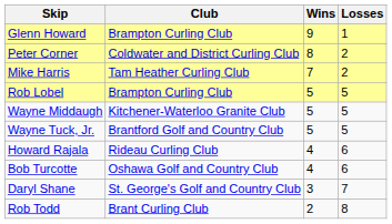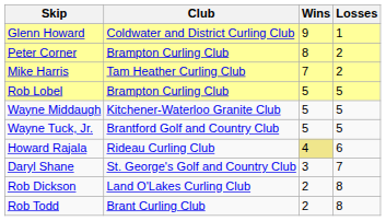Glenn Howard | Club: Brampton Curling Club -> Coldwater and District Curling Club
Peter Corner | Club: Coldwater and District Curling Club -> Brampton Curling Club
Howard Rajala | Wins: no background -> khaki background
- row: Bob Turcotte | Oshawa Golf and Country Club | 4 | 6
+ row: Rob Dickson | Land O'Lakes Curling Club | 2 | 8
